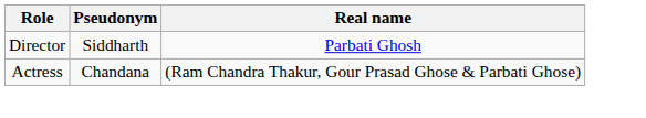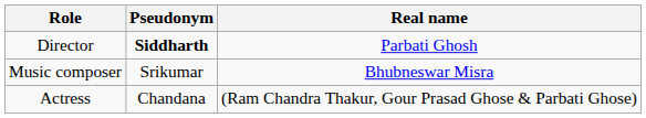Director | Pseudonym: normal -> bold
+ row: Music composer | Srikumar | Bhubneswar Misra
